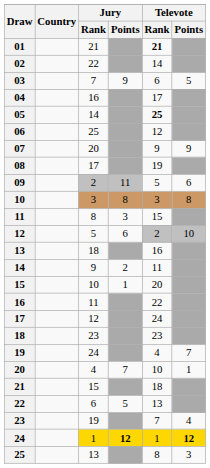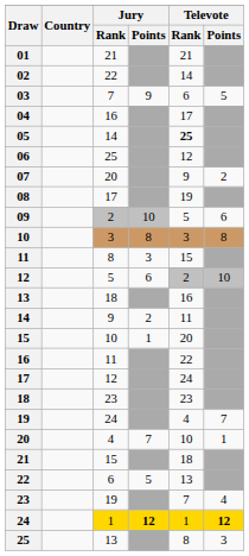01 | Televote / Rank: bold -> normal
07 | Televote / Points: 9 -> 2
09 | Jury / Points: 11 -> 10
